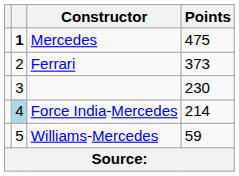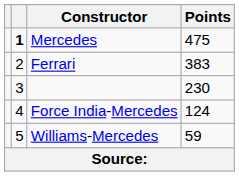Ferrari | Points: 373 -> 383
Force India-Mercedes | column 2: lightblue background -> no background
Force India-Mercedes | Points: 214 -> 124
